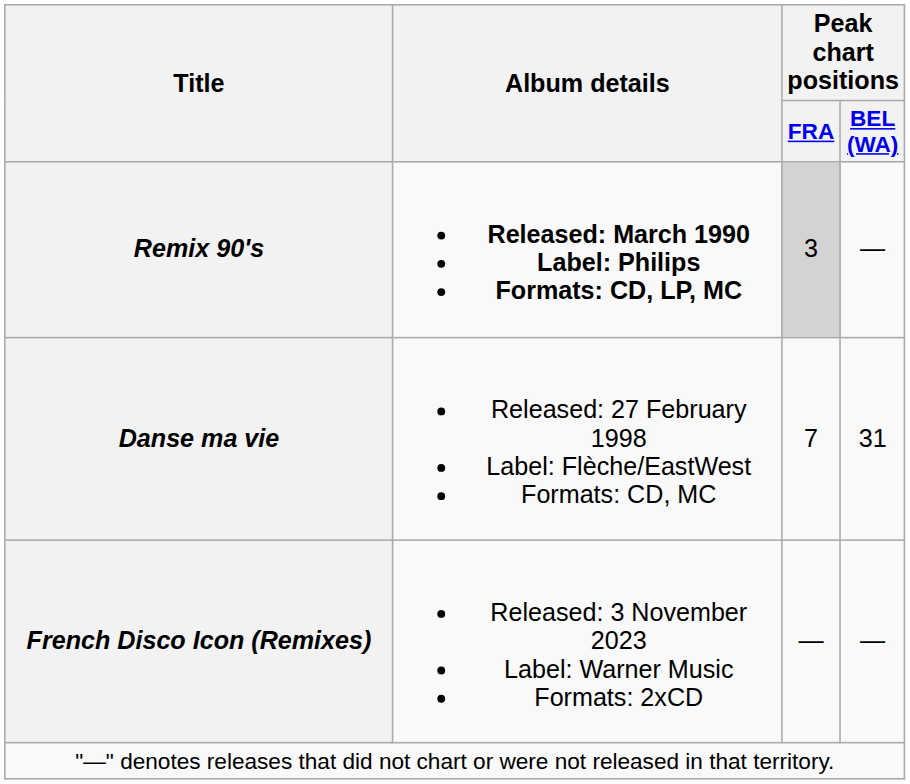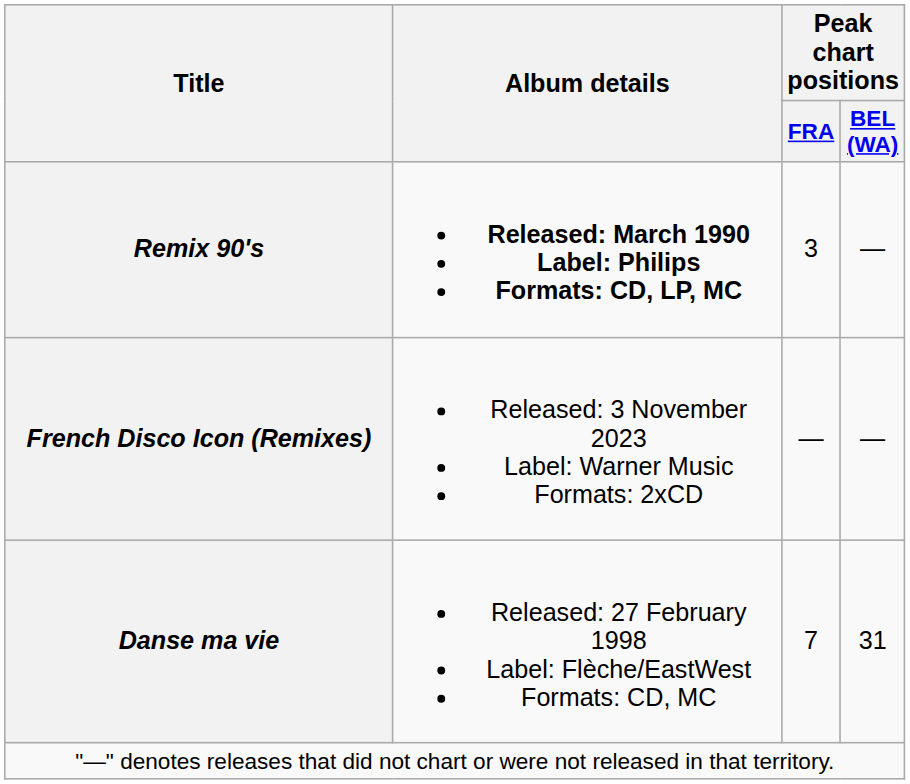Remix 90's | Peak chart positions / FRA: lightgrey background -> no background
rows swapped: Danse ma vie <-> French Disco Icon (Remixes)
